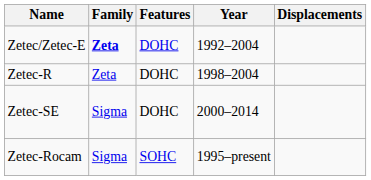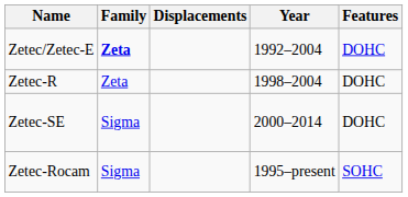columns swapped: Displacements <-> Features
